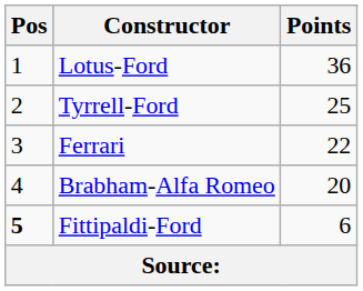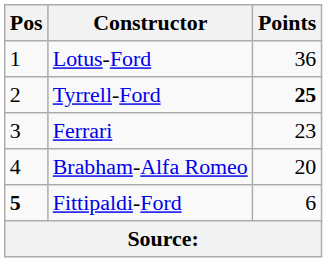Tyrrell-Ford | Points: normal -> bold
Ferrari | Points: 22 -> 23
